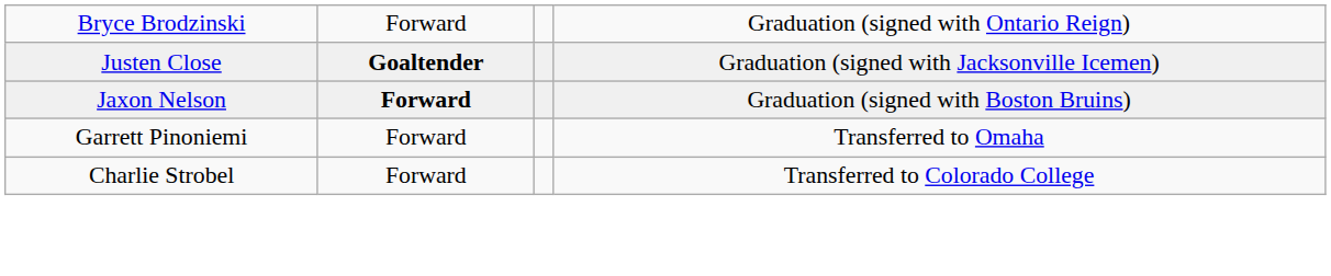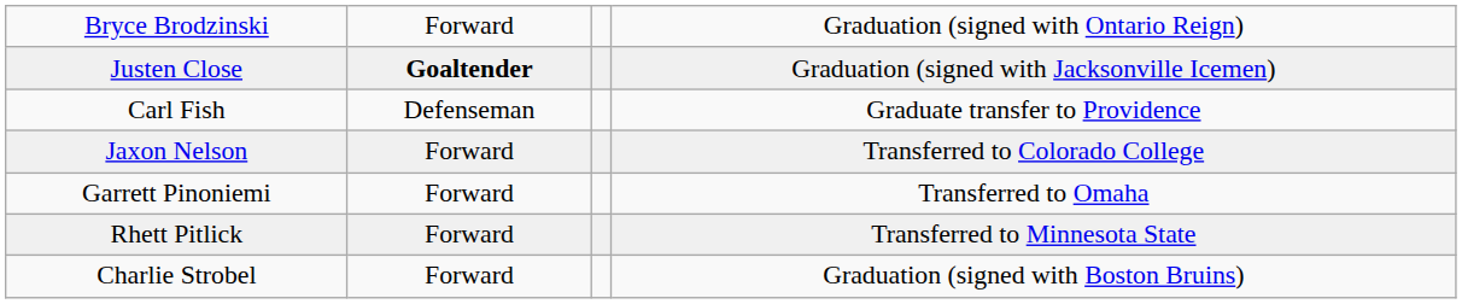+ row: Carl Fish | Defenseman | Graduate transfer to Providence
Jaxon Nelson | column 2: bold -> normal
Jaxon Nelson | column 4: Graduation (signed with Boston Bruins) -> Transferred to Colorado College
+ row: Rhett Pitlick | Forward | Transferred to Minnesota State
Charlie Strobel | column 4: Transferred to Colorado College -> Graduation (signed with Boston Bruins)
